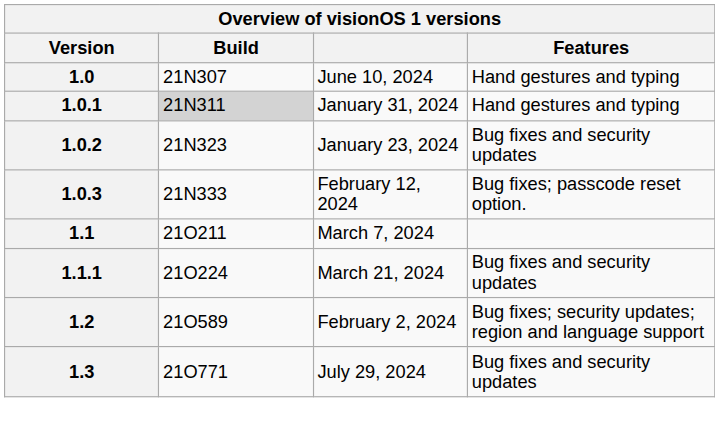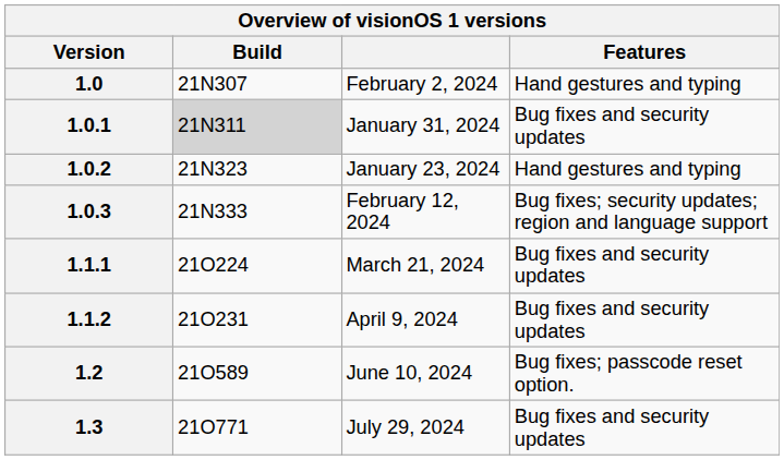1.0 | column 3: June 10, 2024 -> February 2, 2024
1.0.1 | Features: Hand gestures and typing -> Bug fixes and security updates
1.0.2 | Features: Bug fixes and security updates -> Hand gestures and typing
1.0.3 | Features: Bug fixes; passcode reset option. -> Bug fixes; security updates; region and language support
- row: 1.1 | 21O211 | March 7, 2024
+ row: 1.1.2 | 21O231 | April 9, 2024 | Bug fixes and security updates
1.2 | column 3: February 2, 2024 -> June 10, 2024
1.2 | Features: Bug fixes; security updates; region and language support -> Bug fixes; passcode reset option.
